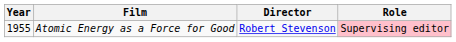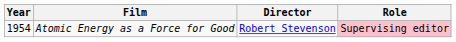Atomic Energy as a Force for Good | Year: 1955 -> 1954
